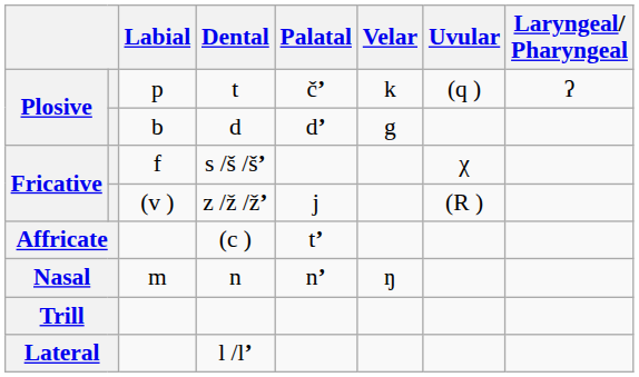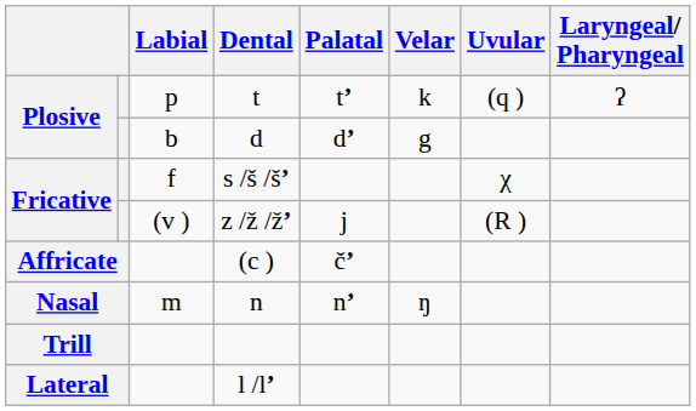t | Palatal: čʼ -> tʼ
(c ) | Palatal: tʼ -> čʼ
